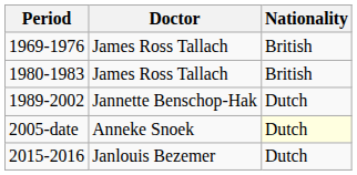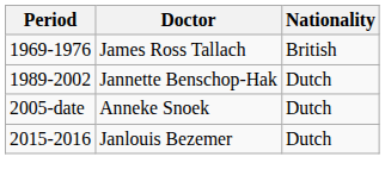- row: 1980-1983 | James Ross Tallach | British
2005-date | Nationality: lightyellow background -> no background
